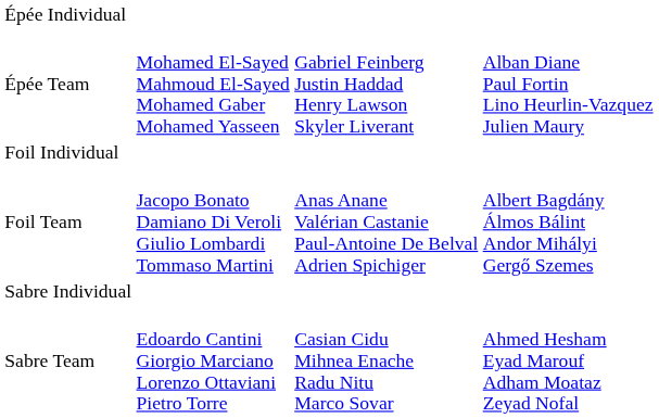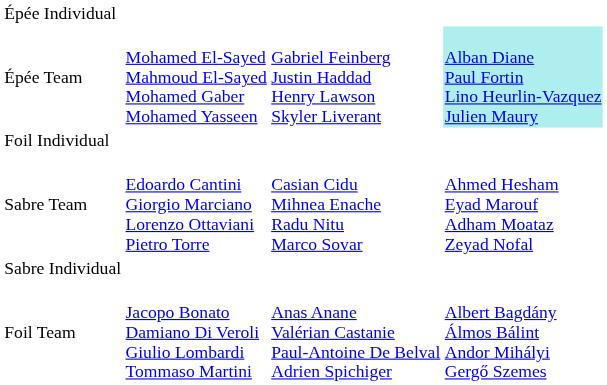Épée Team | column 4: no background -> paleturquoise background
rows swapped: Foil Team <-> Sabre Team
